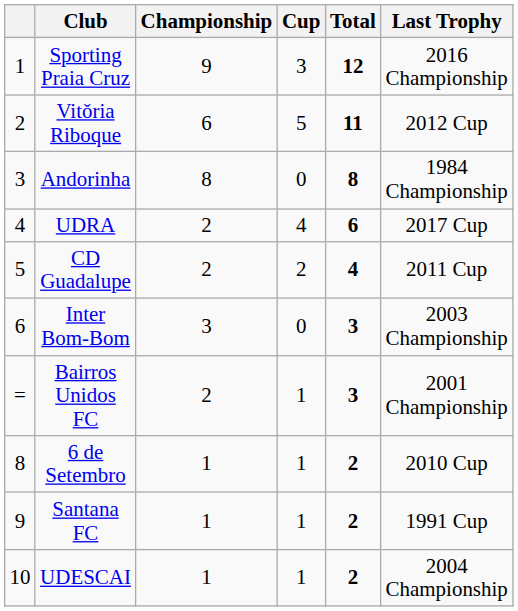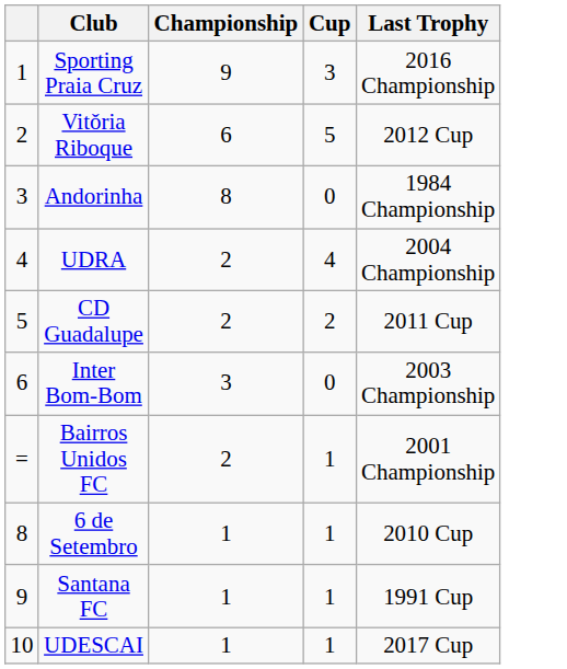- column: Total | 12 | 11 | 8 | 6 | 4 | 3 | 3 | 2 | 2 | 2
UDRA | Last Trophy: 2017 Cup -> 2004 Championship
UDESCAI | Last Trophy: 2004 Championship -> 2017 Cup
